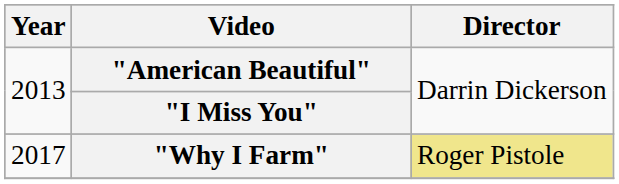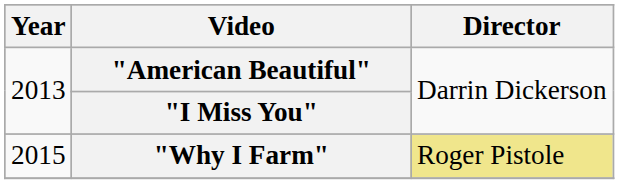"Why I Farm" | Year: 2017 -> 2015
